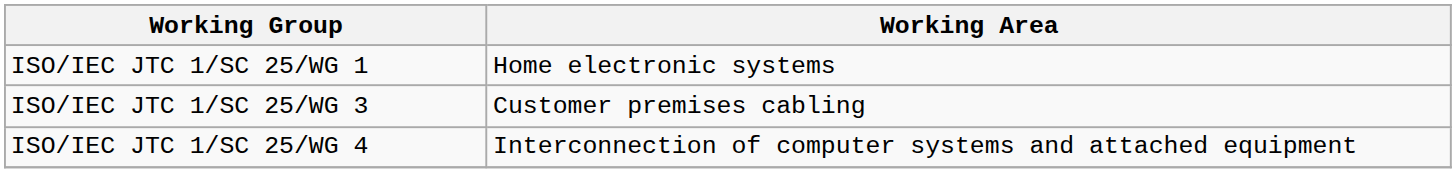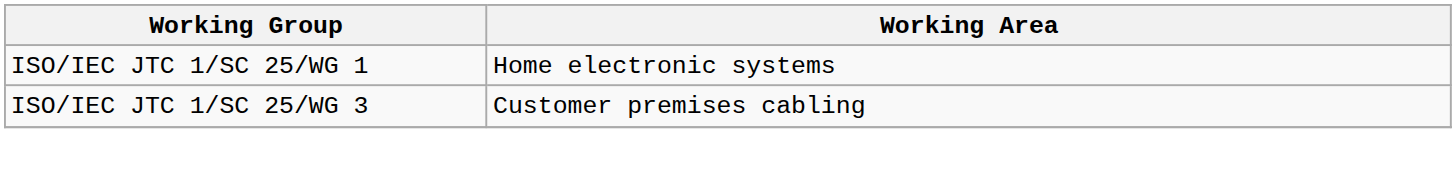- row: ISO/IEC JTC 1/SC 25/WG 4 | Interconnection of computer systems and attached equipment
